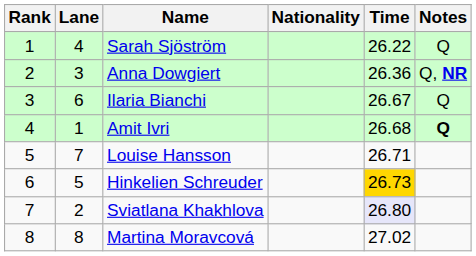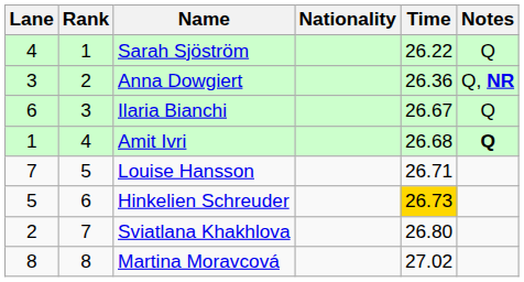columns swapped: Rank <-> Lane
Sviatlana Khakhlova | Time: lavender background -> no background
